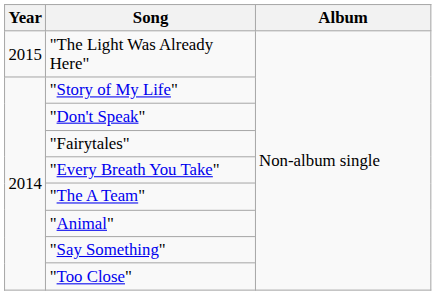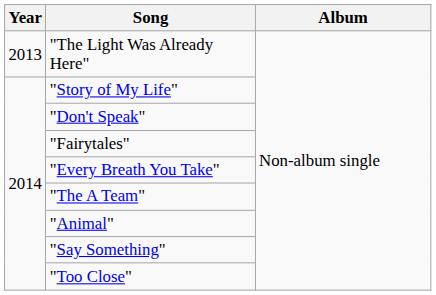"The Light Was Already Here" | Year: 2015 -> 2013
